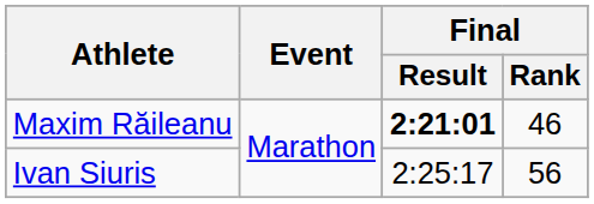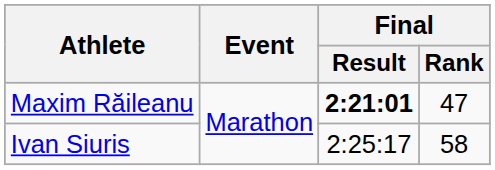Maxim Răileanu | Final / Rank: 46 -> 47
Ivan Siuris | Final / Rank: 56 -> 58
